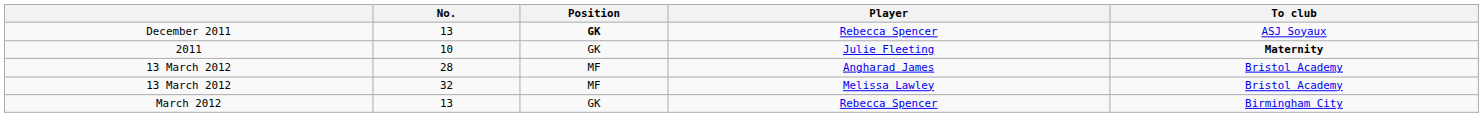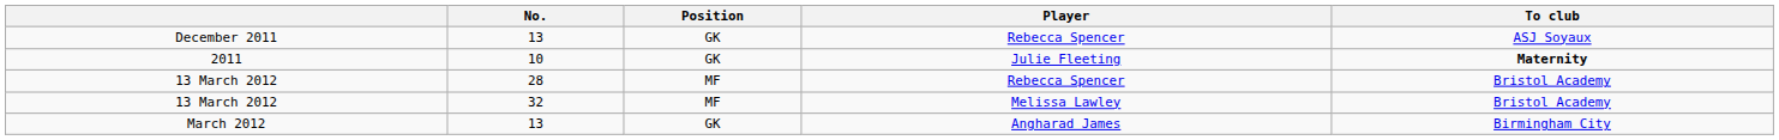December 2011 | Position: bold -> normal
13 March 2012 / 28 | Player: Angharad James -> Rebecca Spencer
March 2012 | Player: Rebecca Spencer -> Angharad James
